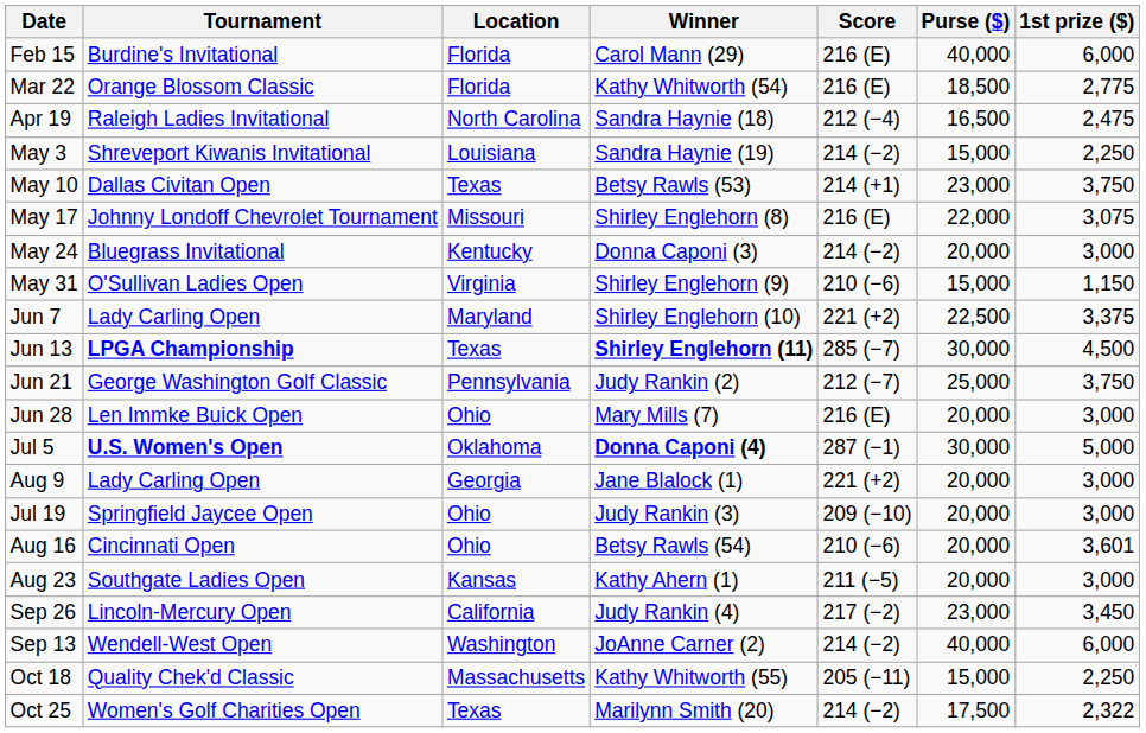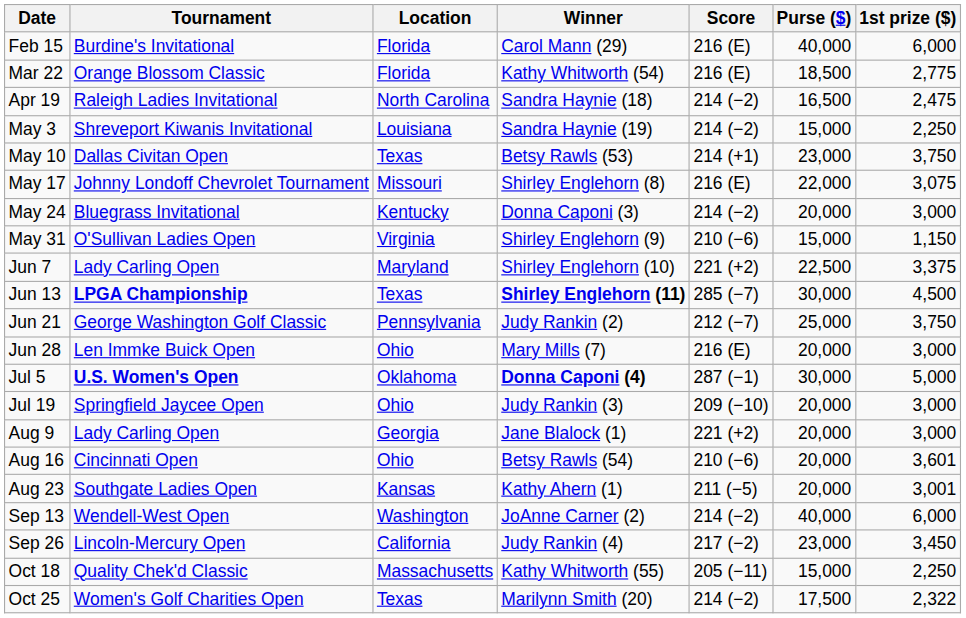Apr 19 | Score: 212 (−4) -> 214 (−2)
rows swapped: Jul 19 <-> Aug 9
Aug 23 | 1st prize ($): 3,000 -> 3,001
rows swapped: Sep 13 <-> Sep 26
